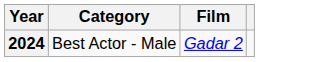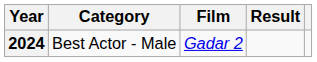+ column: Result
